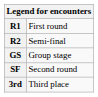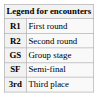R2 | column 2: Semi-final -> Second round
SF | column 2: Second round -> Semi-final
